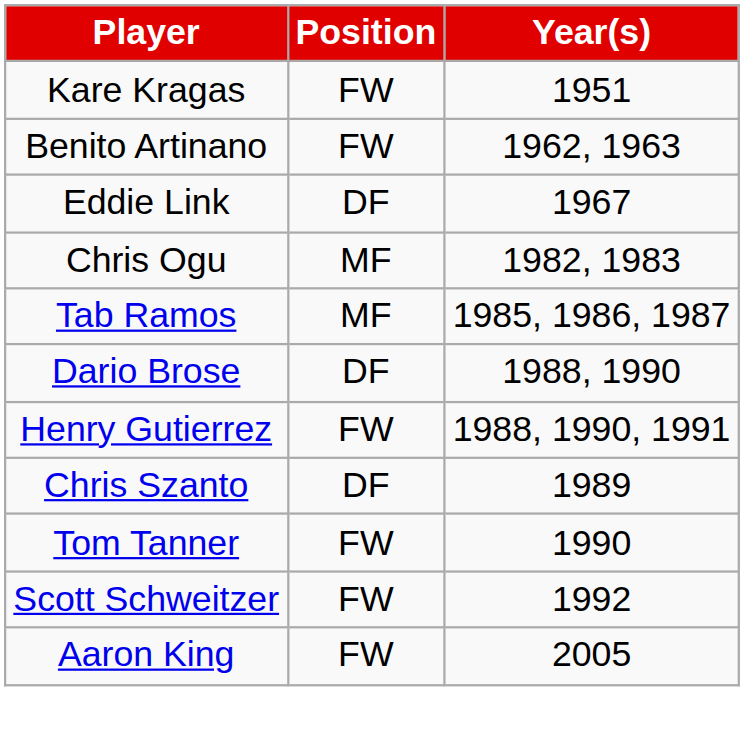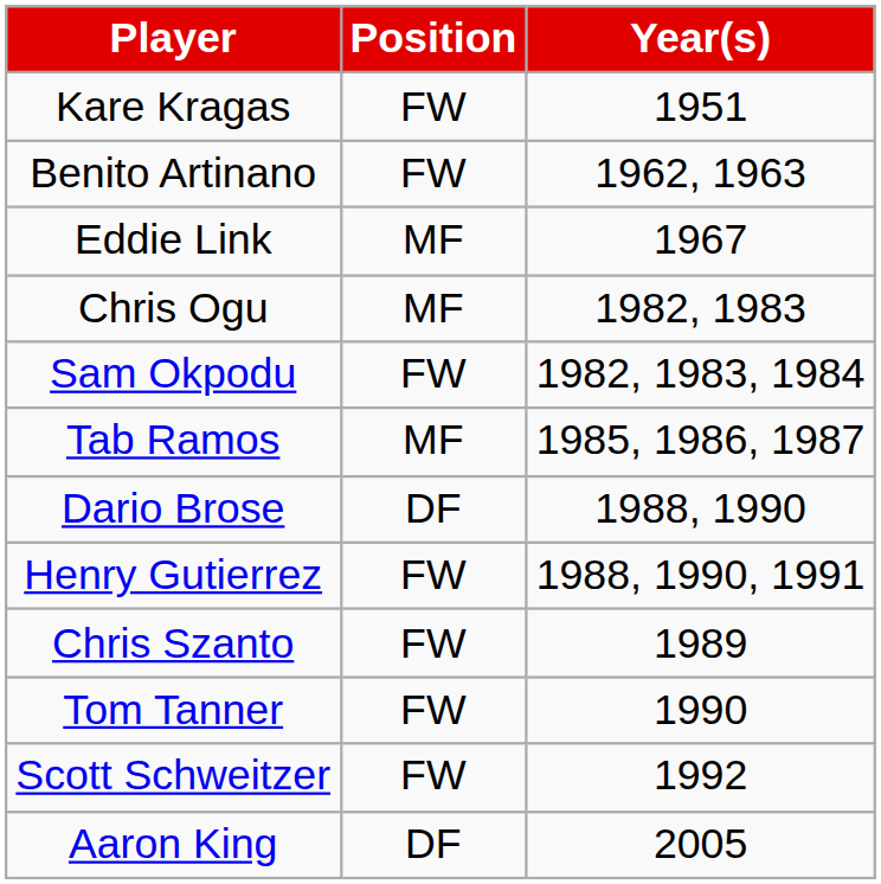Eddie Link | Position: DF -> MF
+ row: Sam Okpodu | FW | 1982, 1983, 1984
Chris Szanto | Position: DF -> FW
Aaron King | Position: FW -> DF
